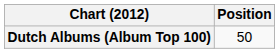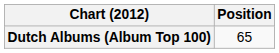Dutch Albums (Album Top 100) | Position: 50 -> 65
